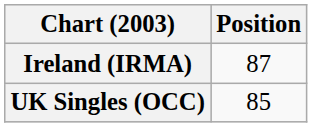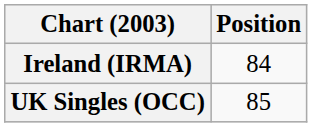Ireland (IRMA) | Position: 87 -> 84
